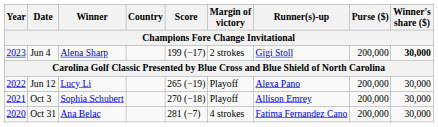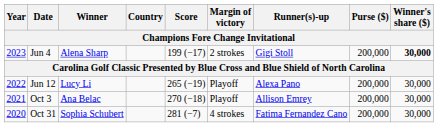Oct 3 | Winner: Sophia Schubert -> Ana Belac
Oct 31 | Winner: Ana Belac -> Sophia Schubert
